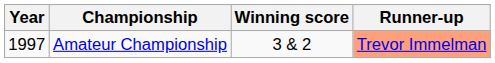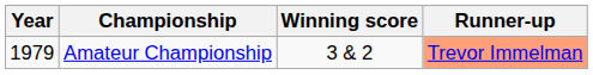Amateur Championship | Year: 1997 -> 1979
